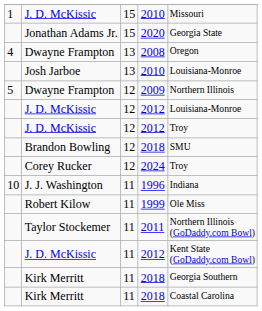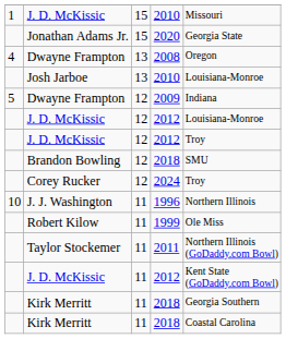Dwayne Frampton / 12 | column 5: Northern Illinois -> Indiana
J. J. Washington | column 5: Indiana -> Northern Illinois
